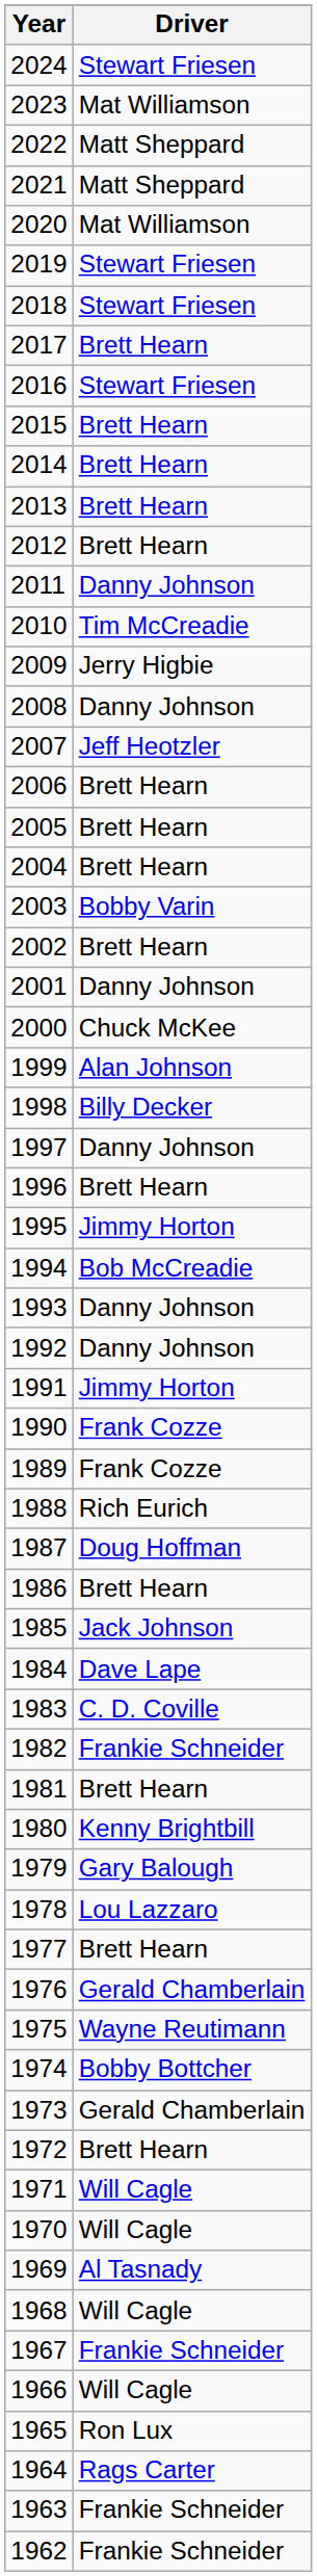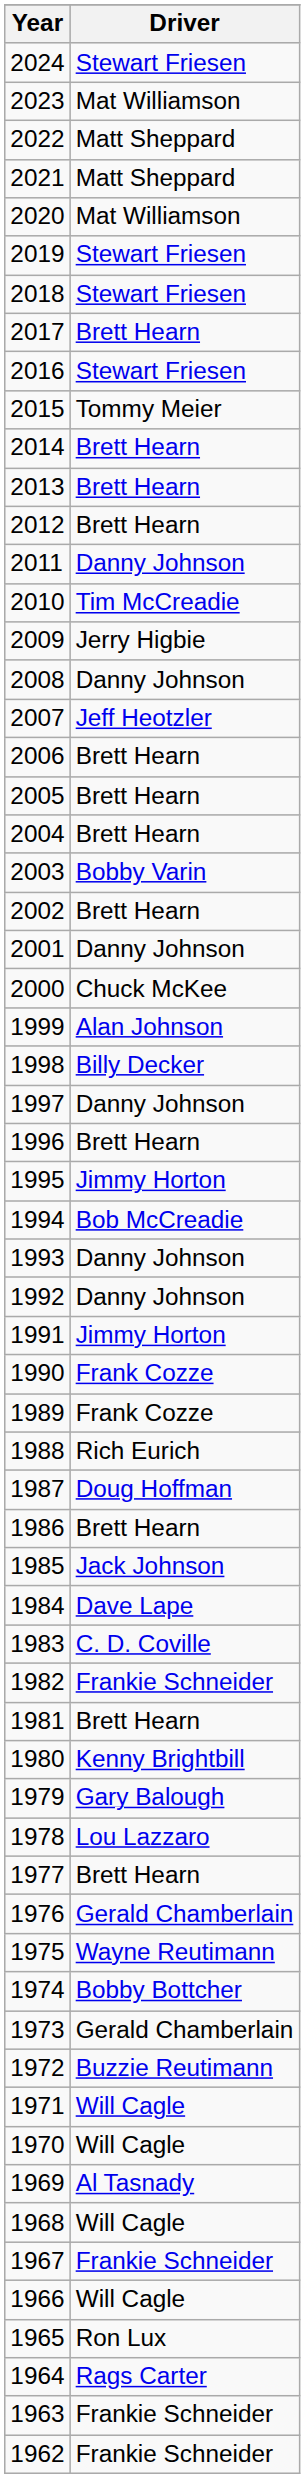2015 | Driver: Brett Hearn -> Tommy Meier
1972 | Driver: Brett Hearn -> Buzzie Reutimann
